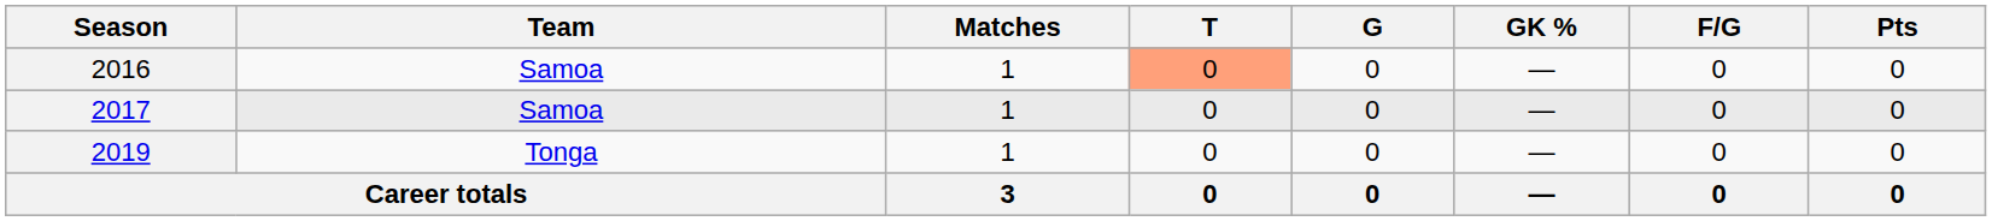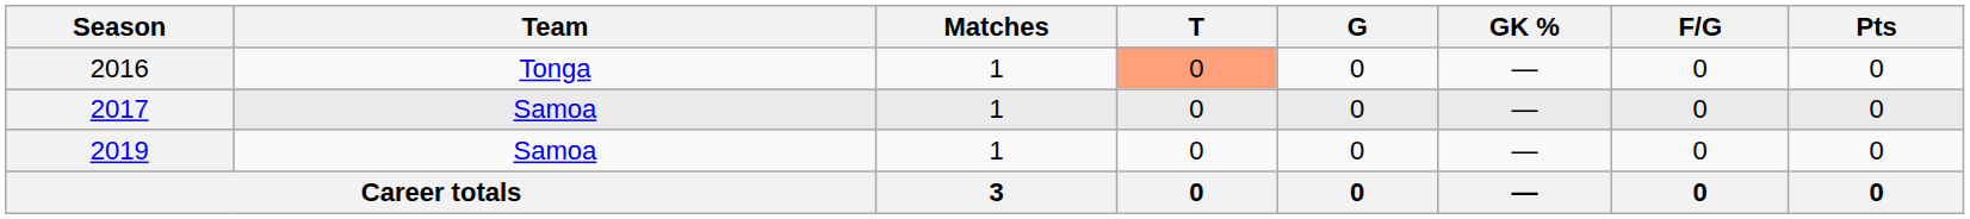2016 | Team: Samoa -> Tonga
2019 | Team: Tonga -> Samoa
